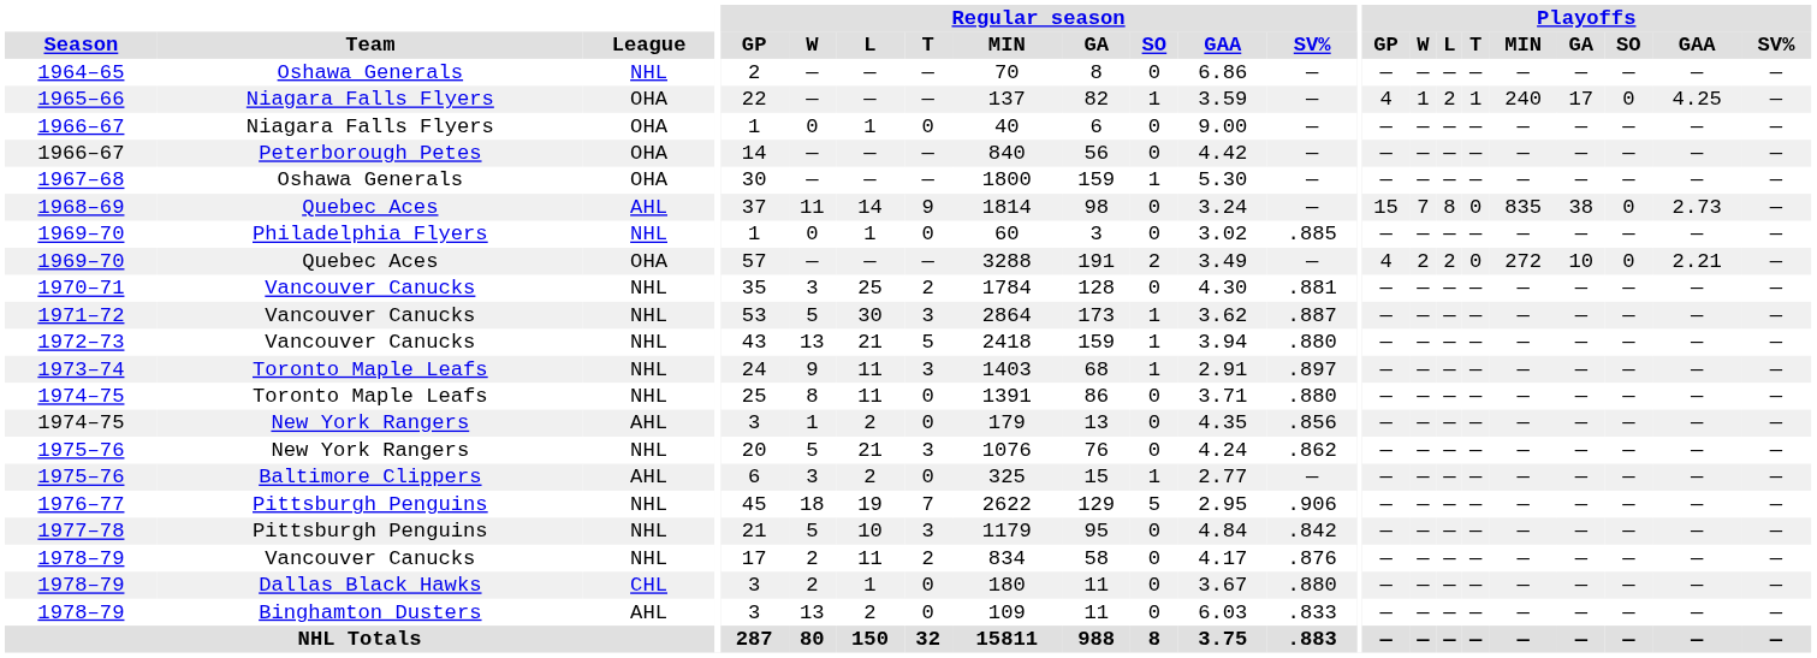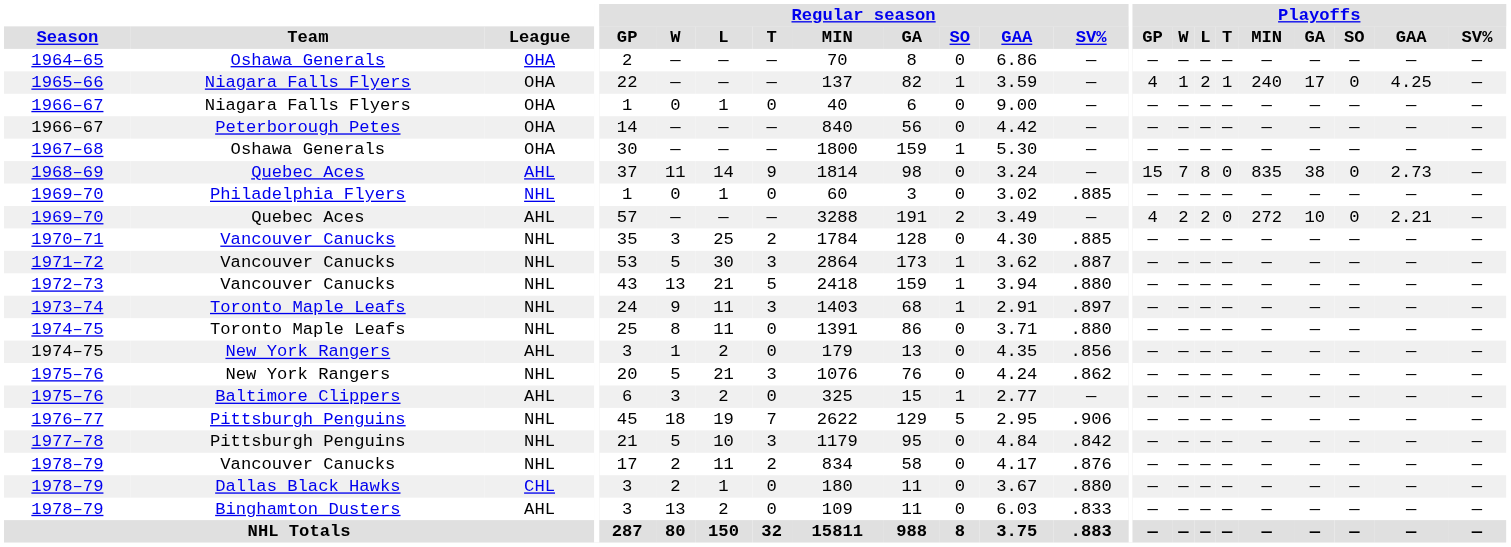1964–65 | League: NHL -> OHA
1969–70 / Quebec Aces | League: OHA -> AHL
1970–71 | Regular season / SV%: .881 -> .885
